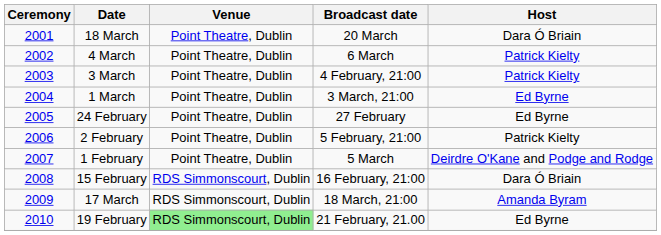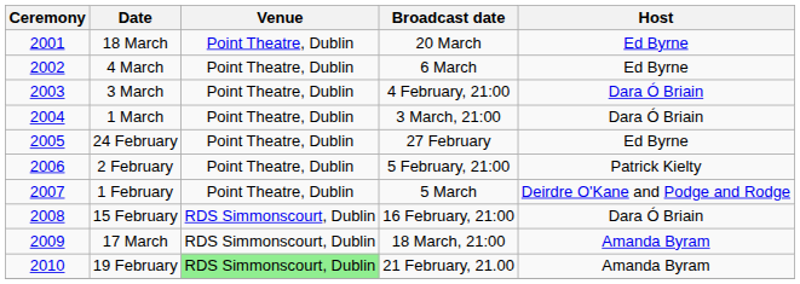18 March | Host: Dara Ó Briain -> Ed Byrne
4 March | Host: Patrick Kielty -> Ed Byrne
3 March | Host: Patrick Kielty -> Dara Ó Briain
1 March | Host: Ed Byrne -> Dara Ó Briain
19 February | Host: Ed Byrne -> Amanda Byram
